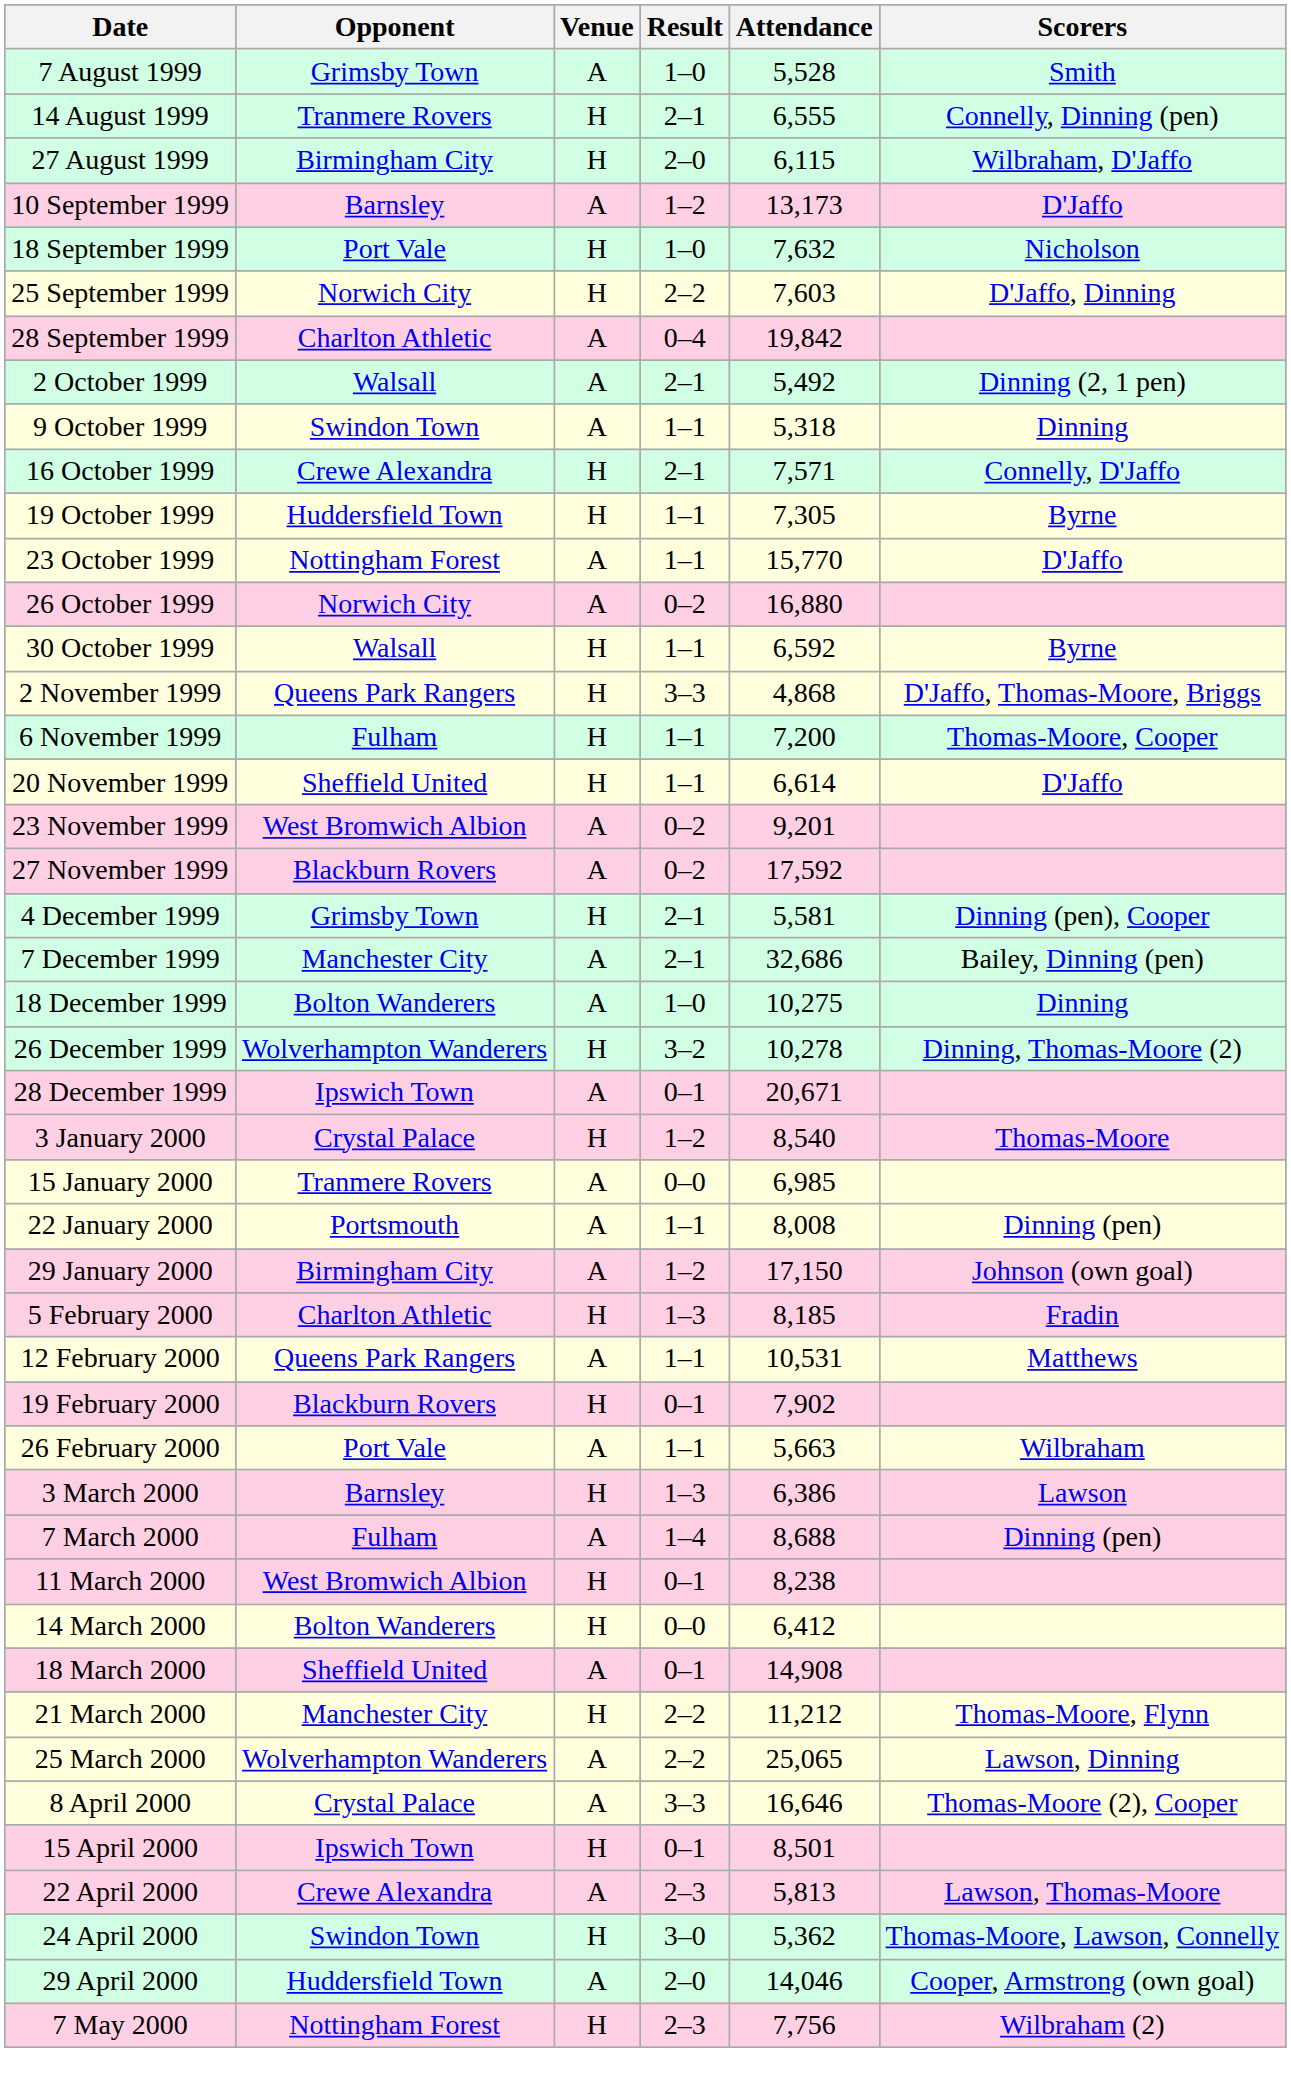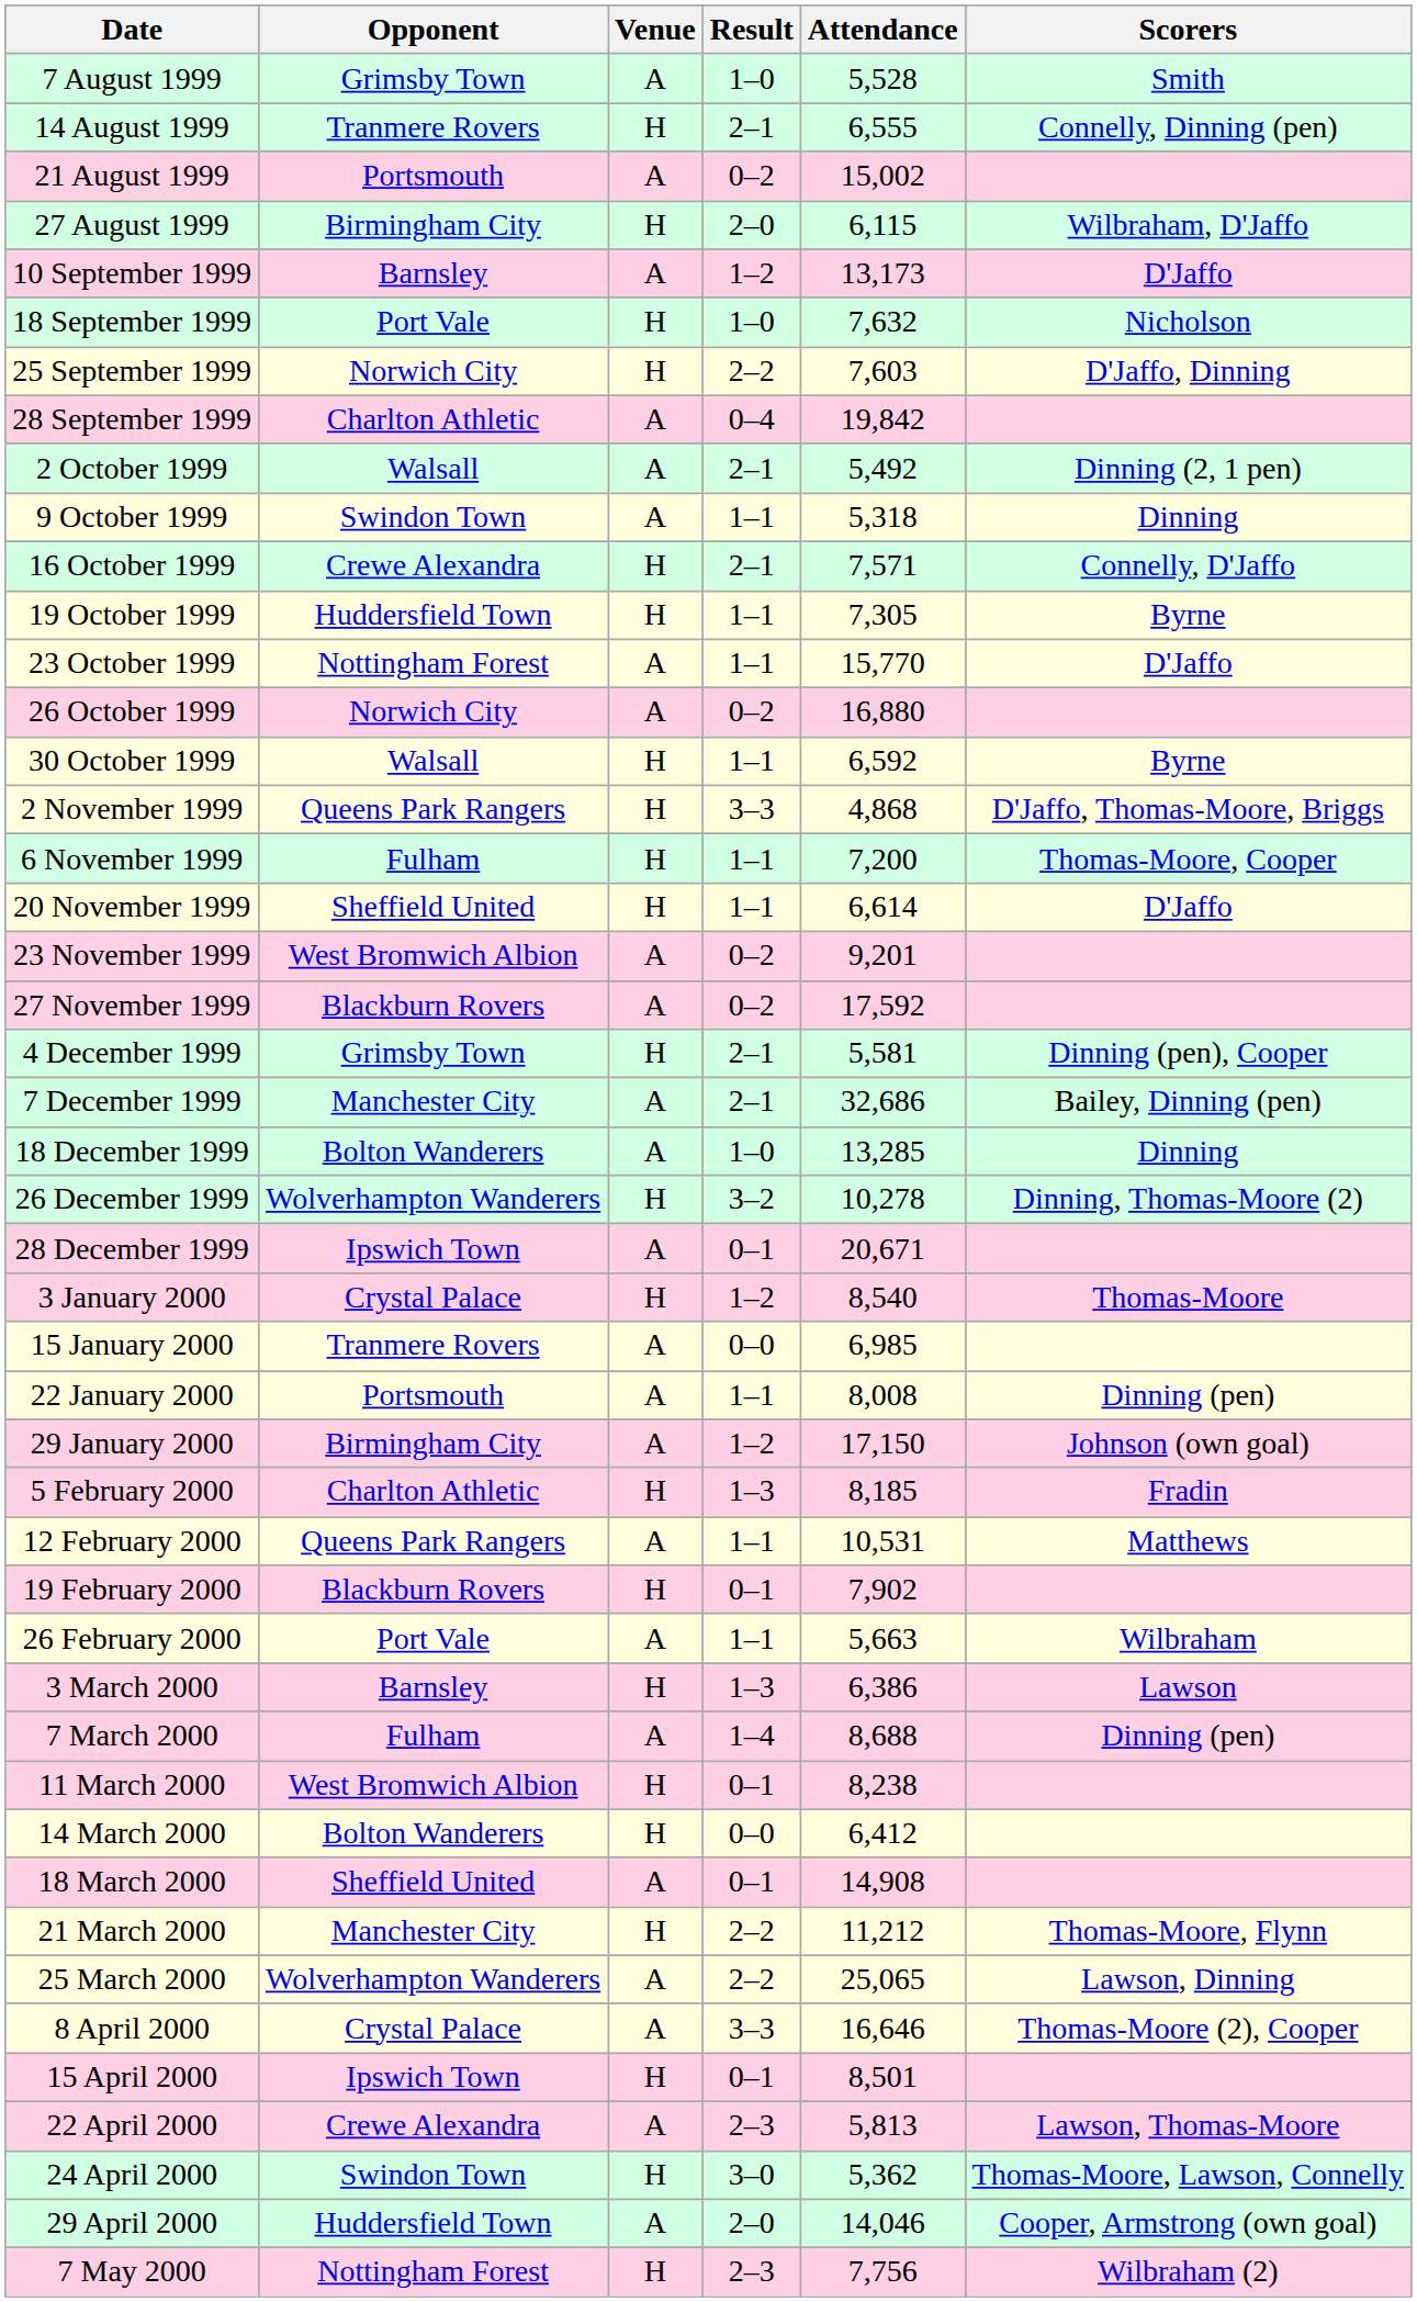+ row: 21 August 1999 | Portsmouth | A | 0–2 | 15,002
18 December 1999 | Attendance: 10,275 -> 13,285
